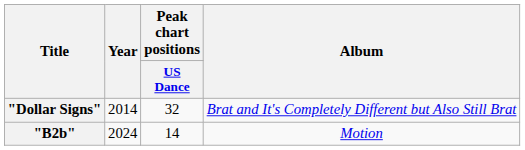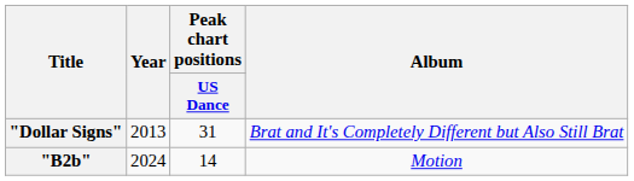"Dollar Signs" | Year: 2014 -> 2013
"Dollar Signs" | Peak chart positions / US Dance: 32 -> 31
